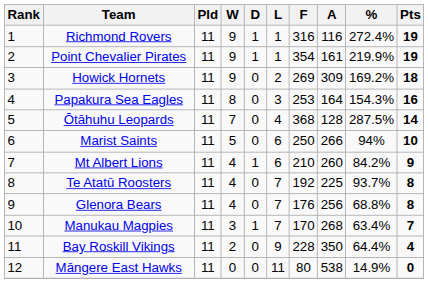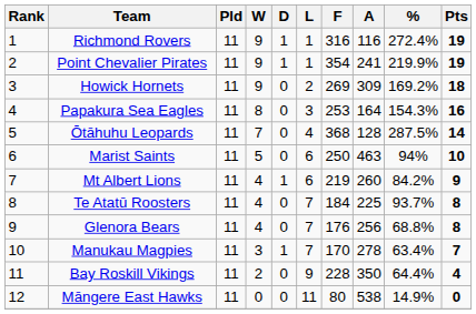Point Chevalier Pirates | A: 161 -> 241
Marist Saints | A: 266 -> 463
Mt Albert Lions | F: 210 -> 219
Te Atatū Roosters | F: 192 -> 184
Manukau Magpies | A: 268 -> 278
